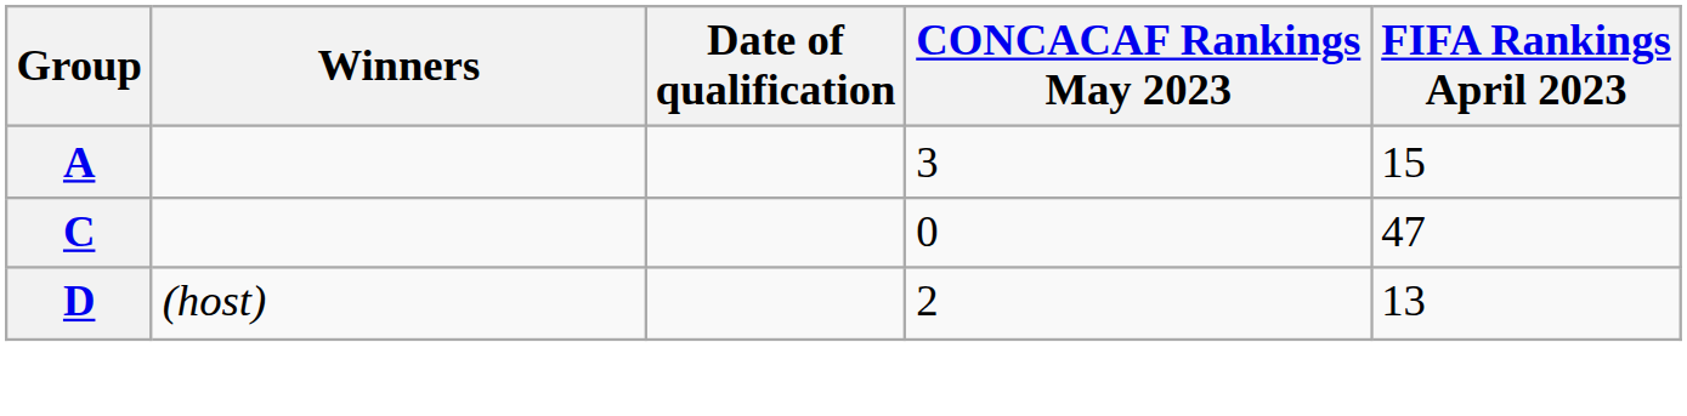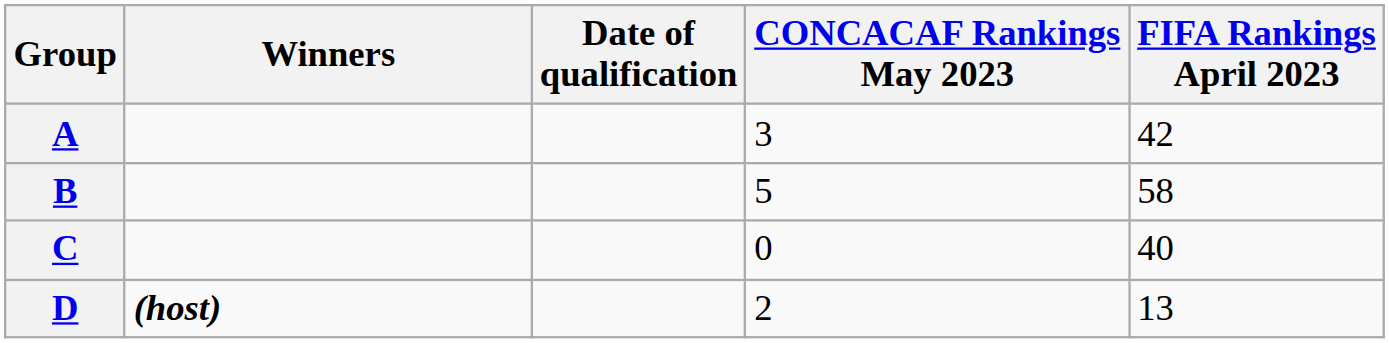A | FIFA Rankings April 2023: 15 -> 42
+ row: B | 5 | 58
C | FIFA Rankings April 2023: 47 -> 40
D | Winners: normal -> bold
